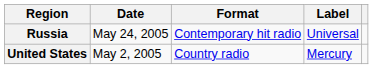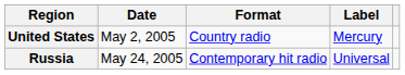rows swapped: United States <-> Russia
